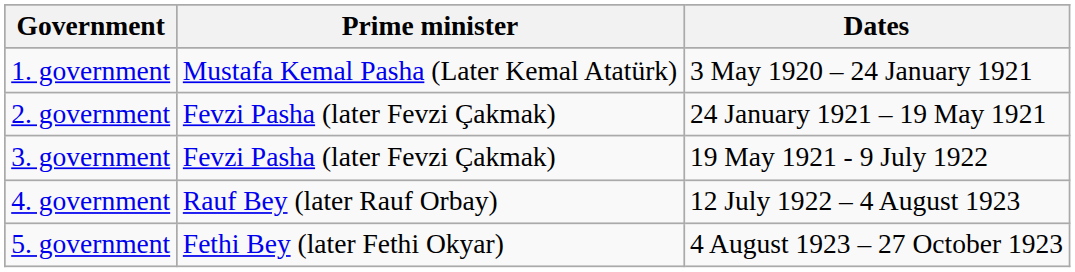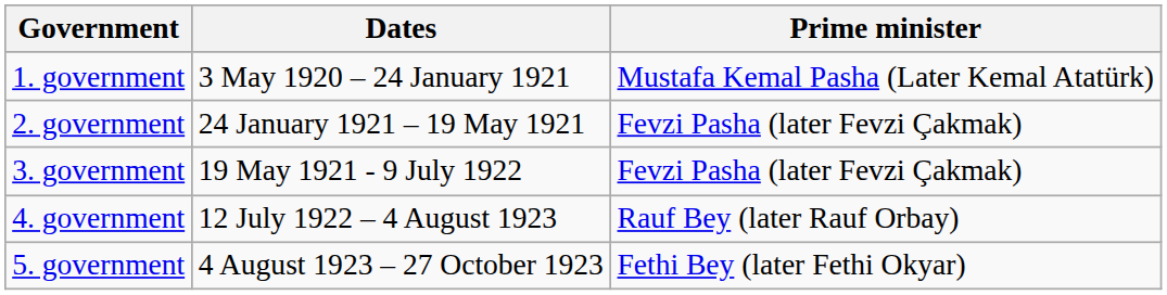columns swapped: Prime minister <-> Dates
